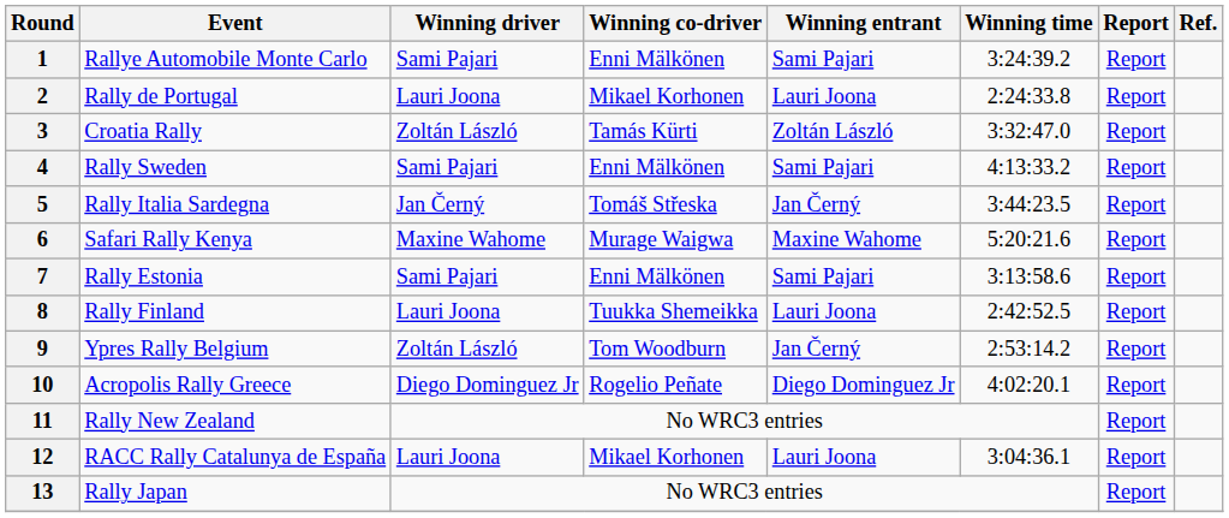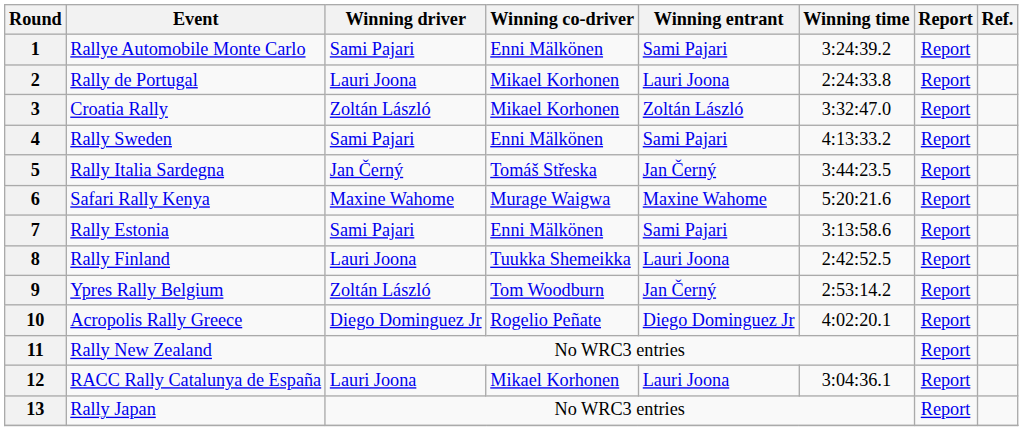3 | Winning co-driver: Tamás Kürti -> Mikael Korhonen
